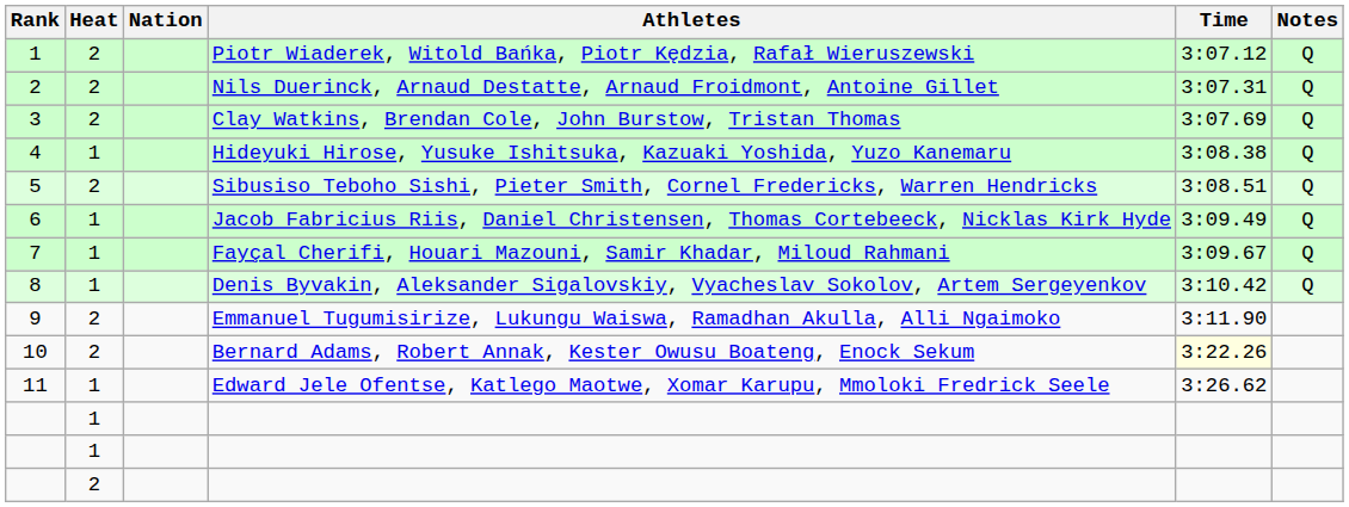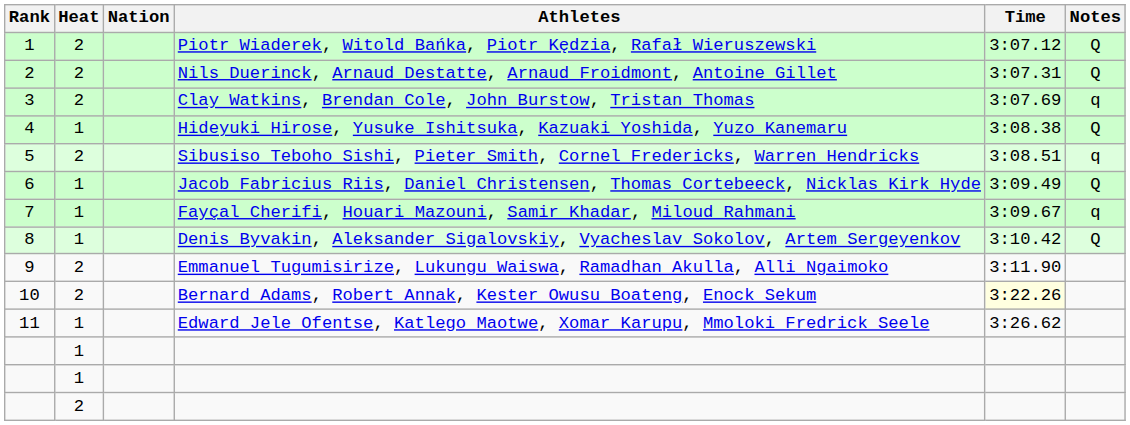3 | Notes: Q -> q
5 | Notes: Q -> q
7 | Notes: Q -> q
